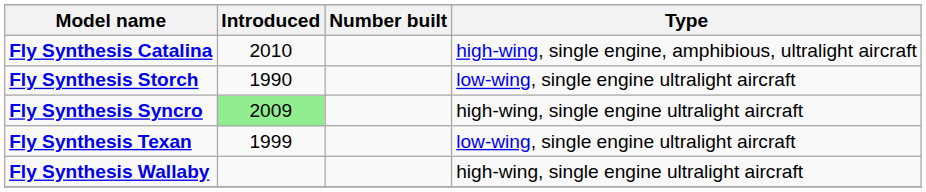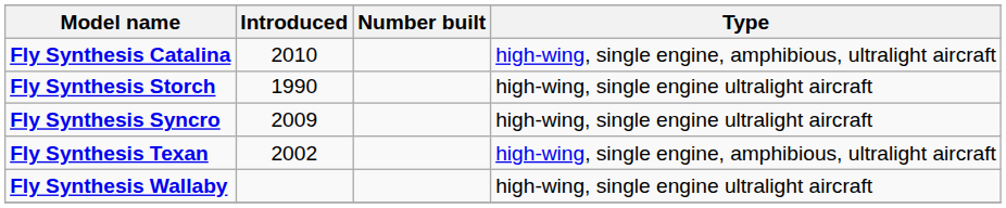Fly Synthesis Storch | Type: low-wing, single engine ultralight aircraft -> high-wing, single engine ultralight aircraft
Fly Synthesis Syncro | Introduced: lightgreen background -> no background
Fly Synthesis Texan | Introduced: 1999 -> 2002
Fly Synthesis Texan | Type: low-wing, single engine ultralight aircraft -> high-wing, single engine, amphibious, ultralight aircraft
